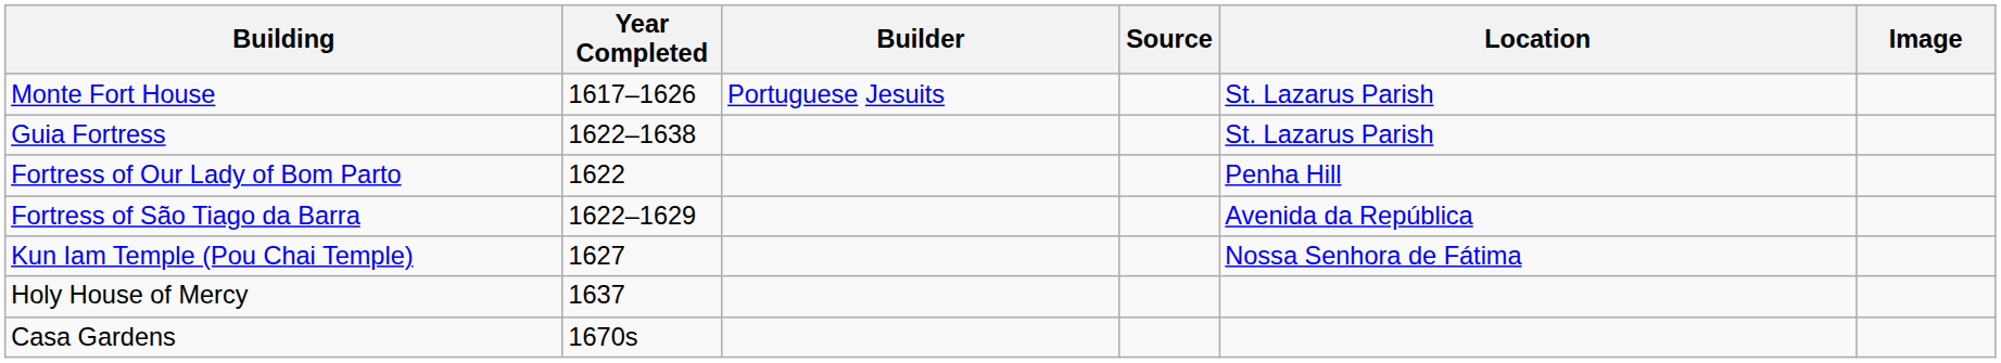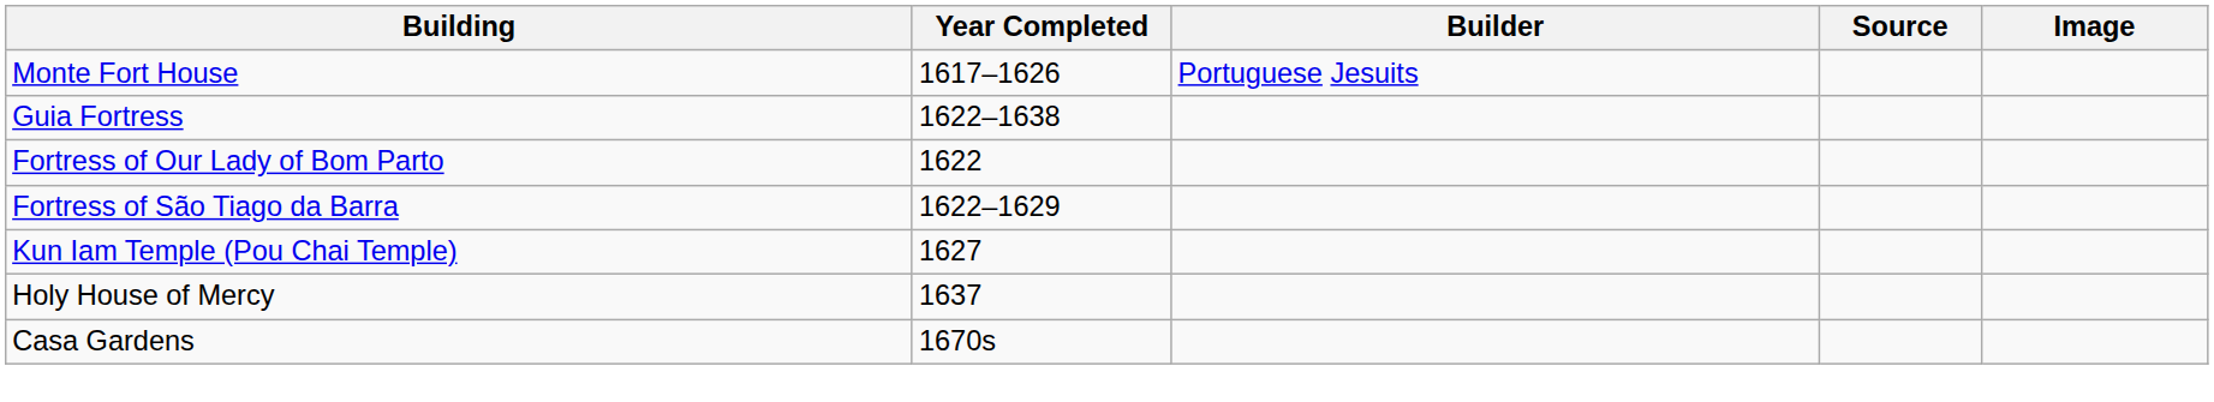- column: Location | St. Lazarus Parish | St. Lazarus Parish | Penha Hill | Avenida da República | Nossa Senhora de Fátima
